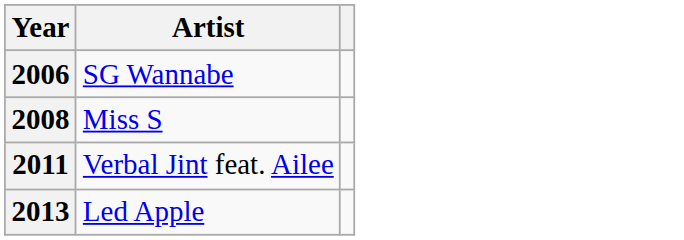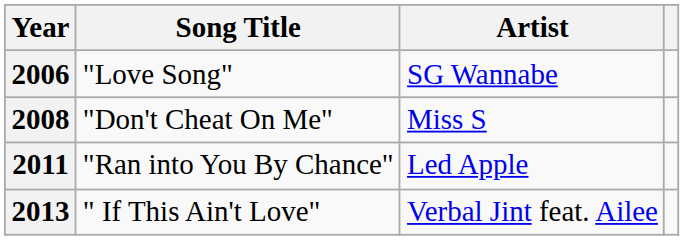+ column: Song Title | "Love Song" | "Don't Cheat On Me" | "Ran into You By Chance" | " If This Ain't Love"
2011 | Artist: Verbal Jint feat. Ailee -> Led Apple
2013 | Artist: Led Apple -> Verbal Jint feat. Ailee
